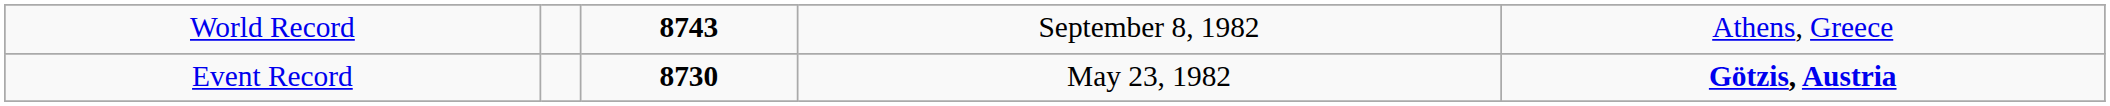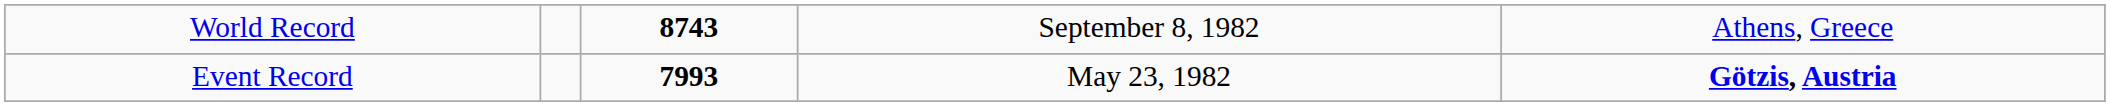Event Record | column 3: 8730 -> 7993
